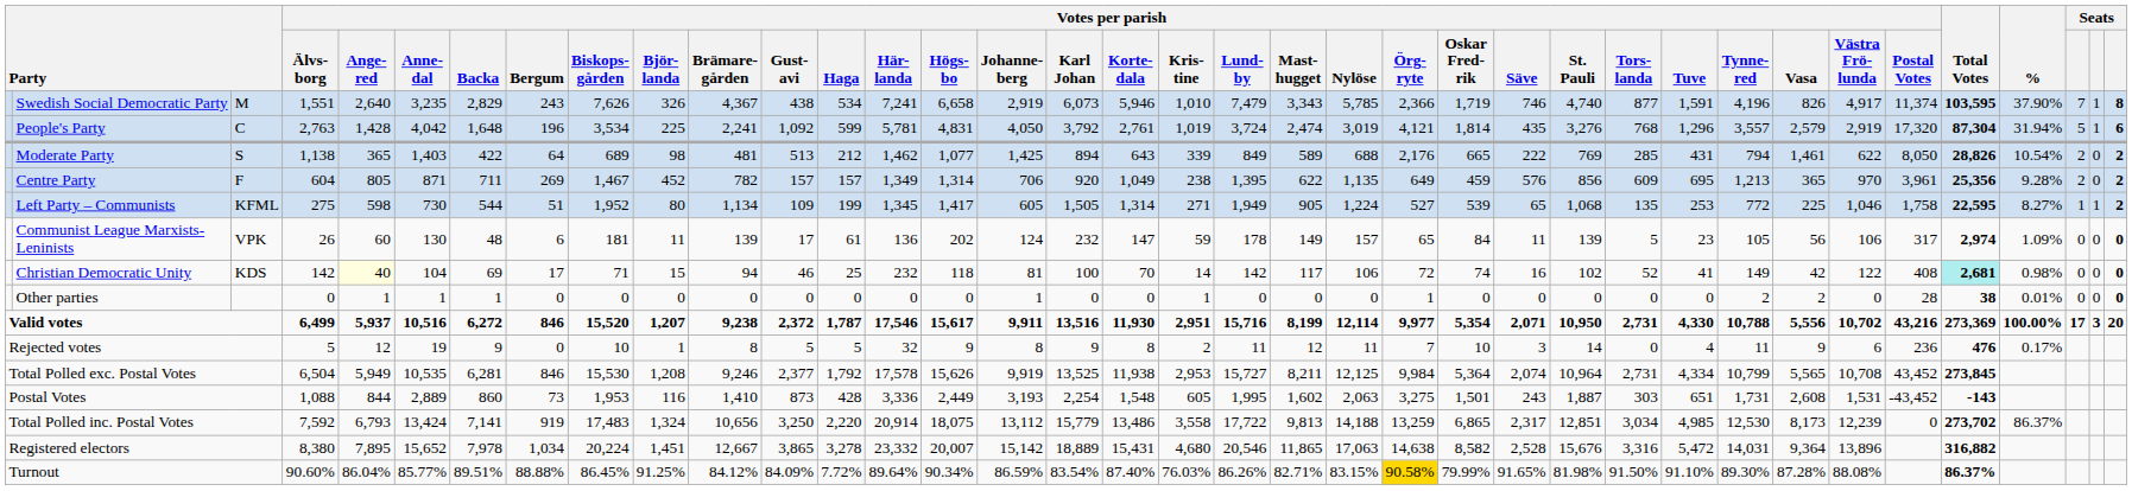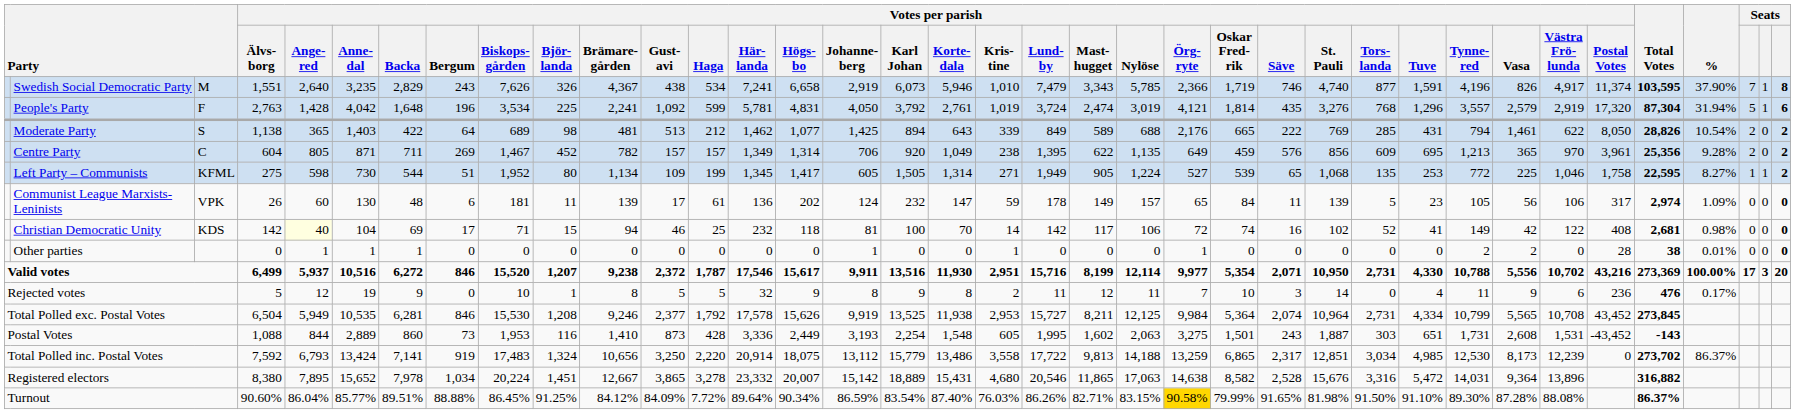People's Party | column 3: C -> F
Centre Party | column 3: F -> C
Christian Democratic Unity | Total Votes: paleturquoise background -> no background
